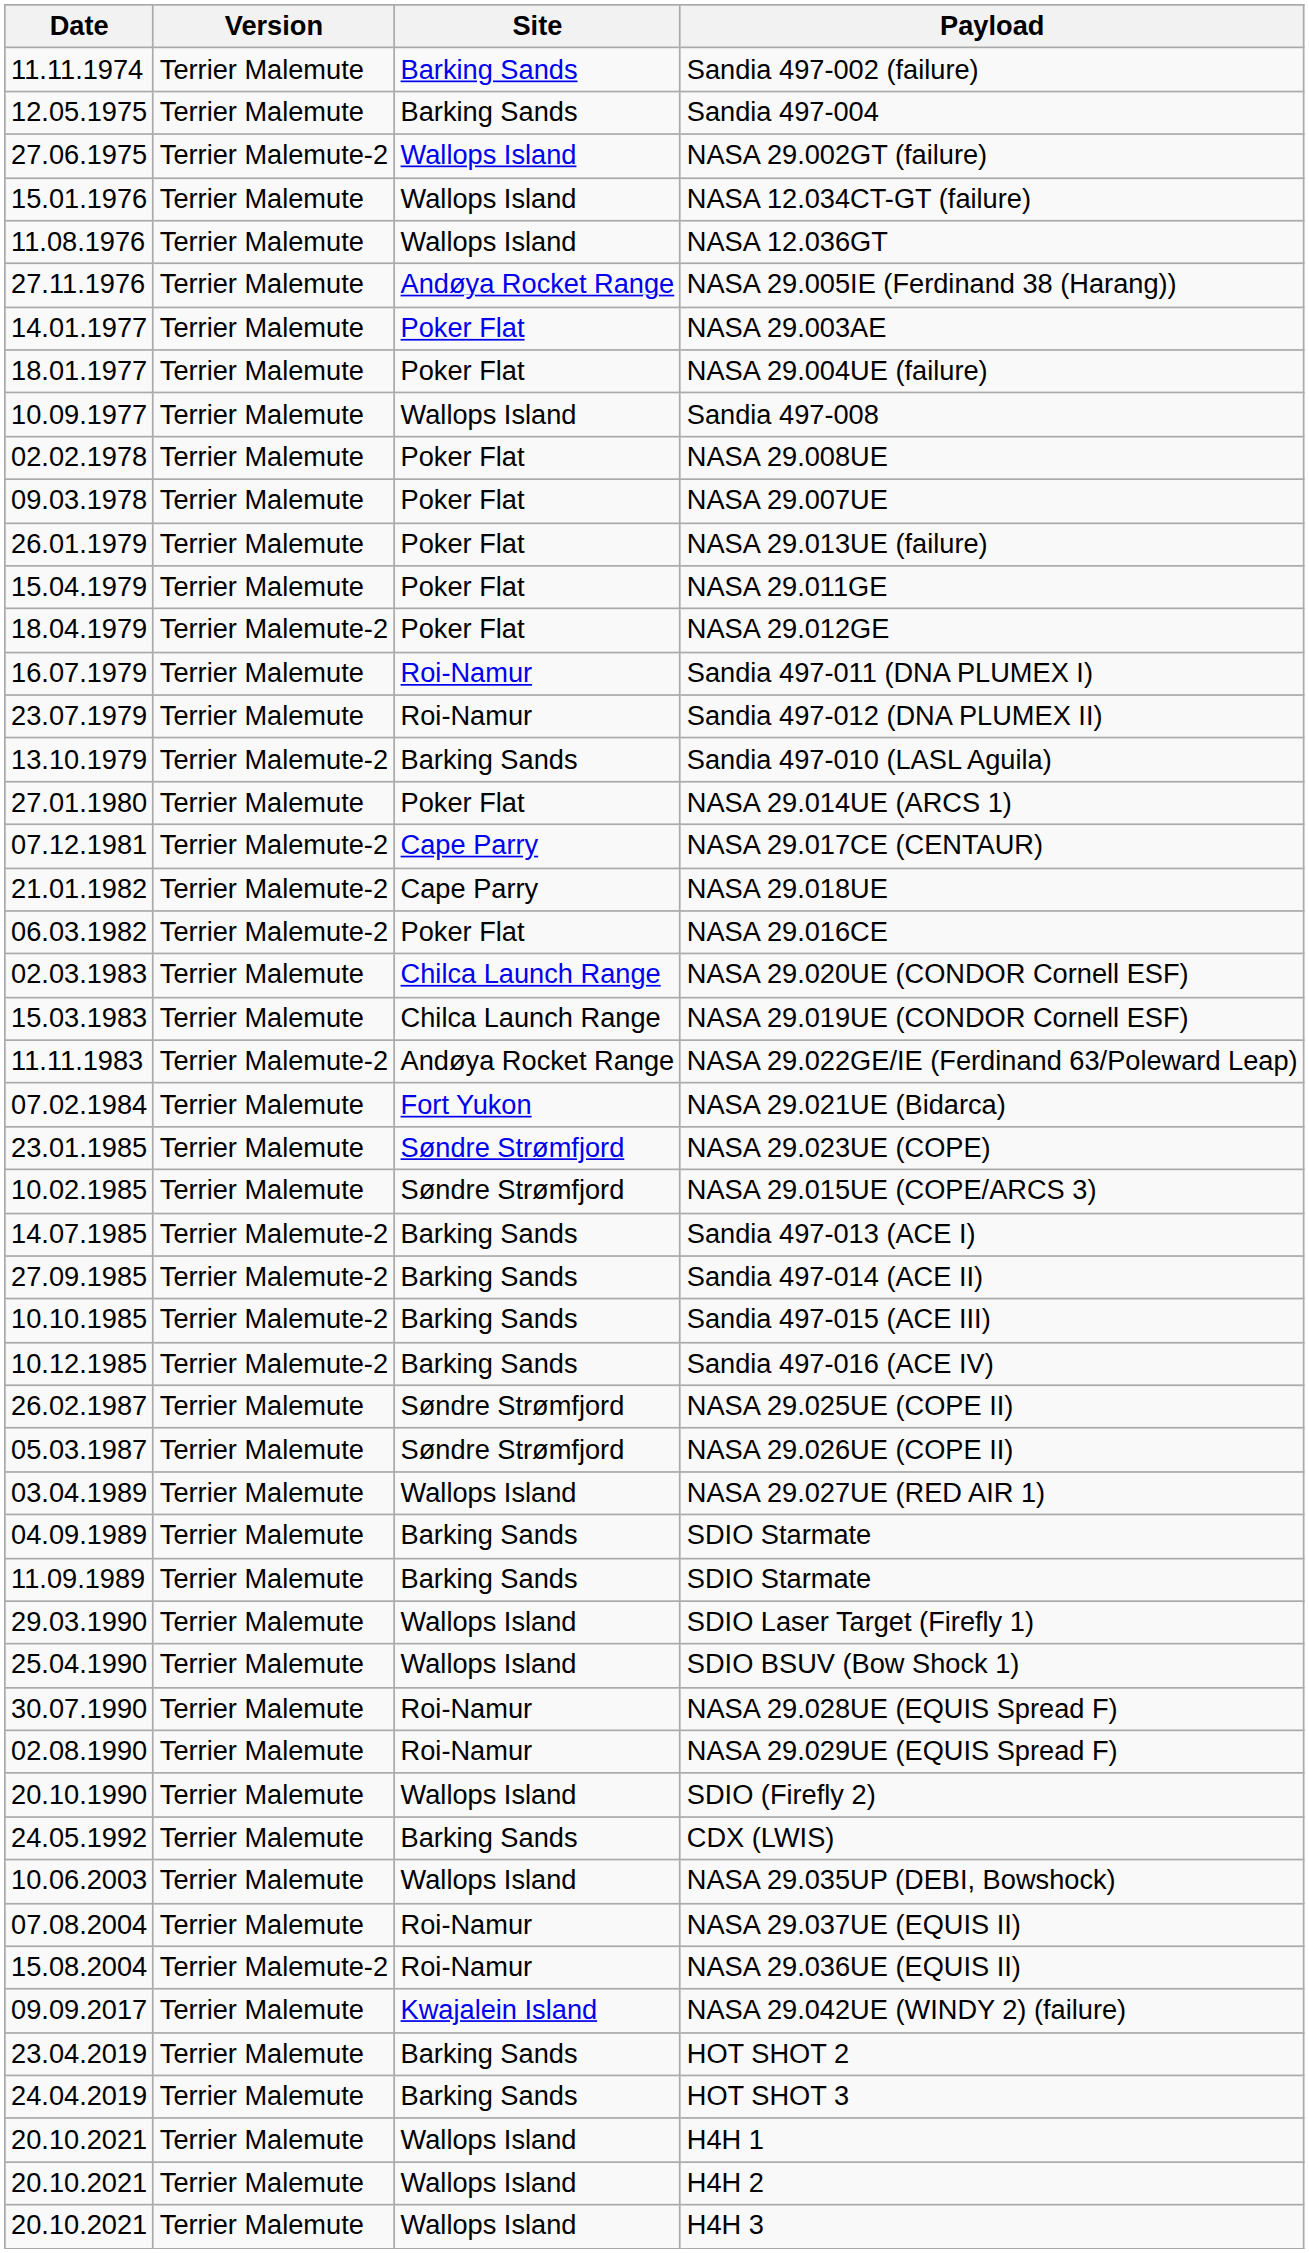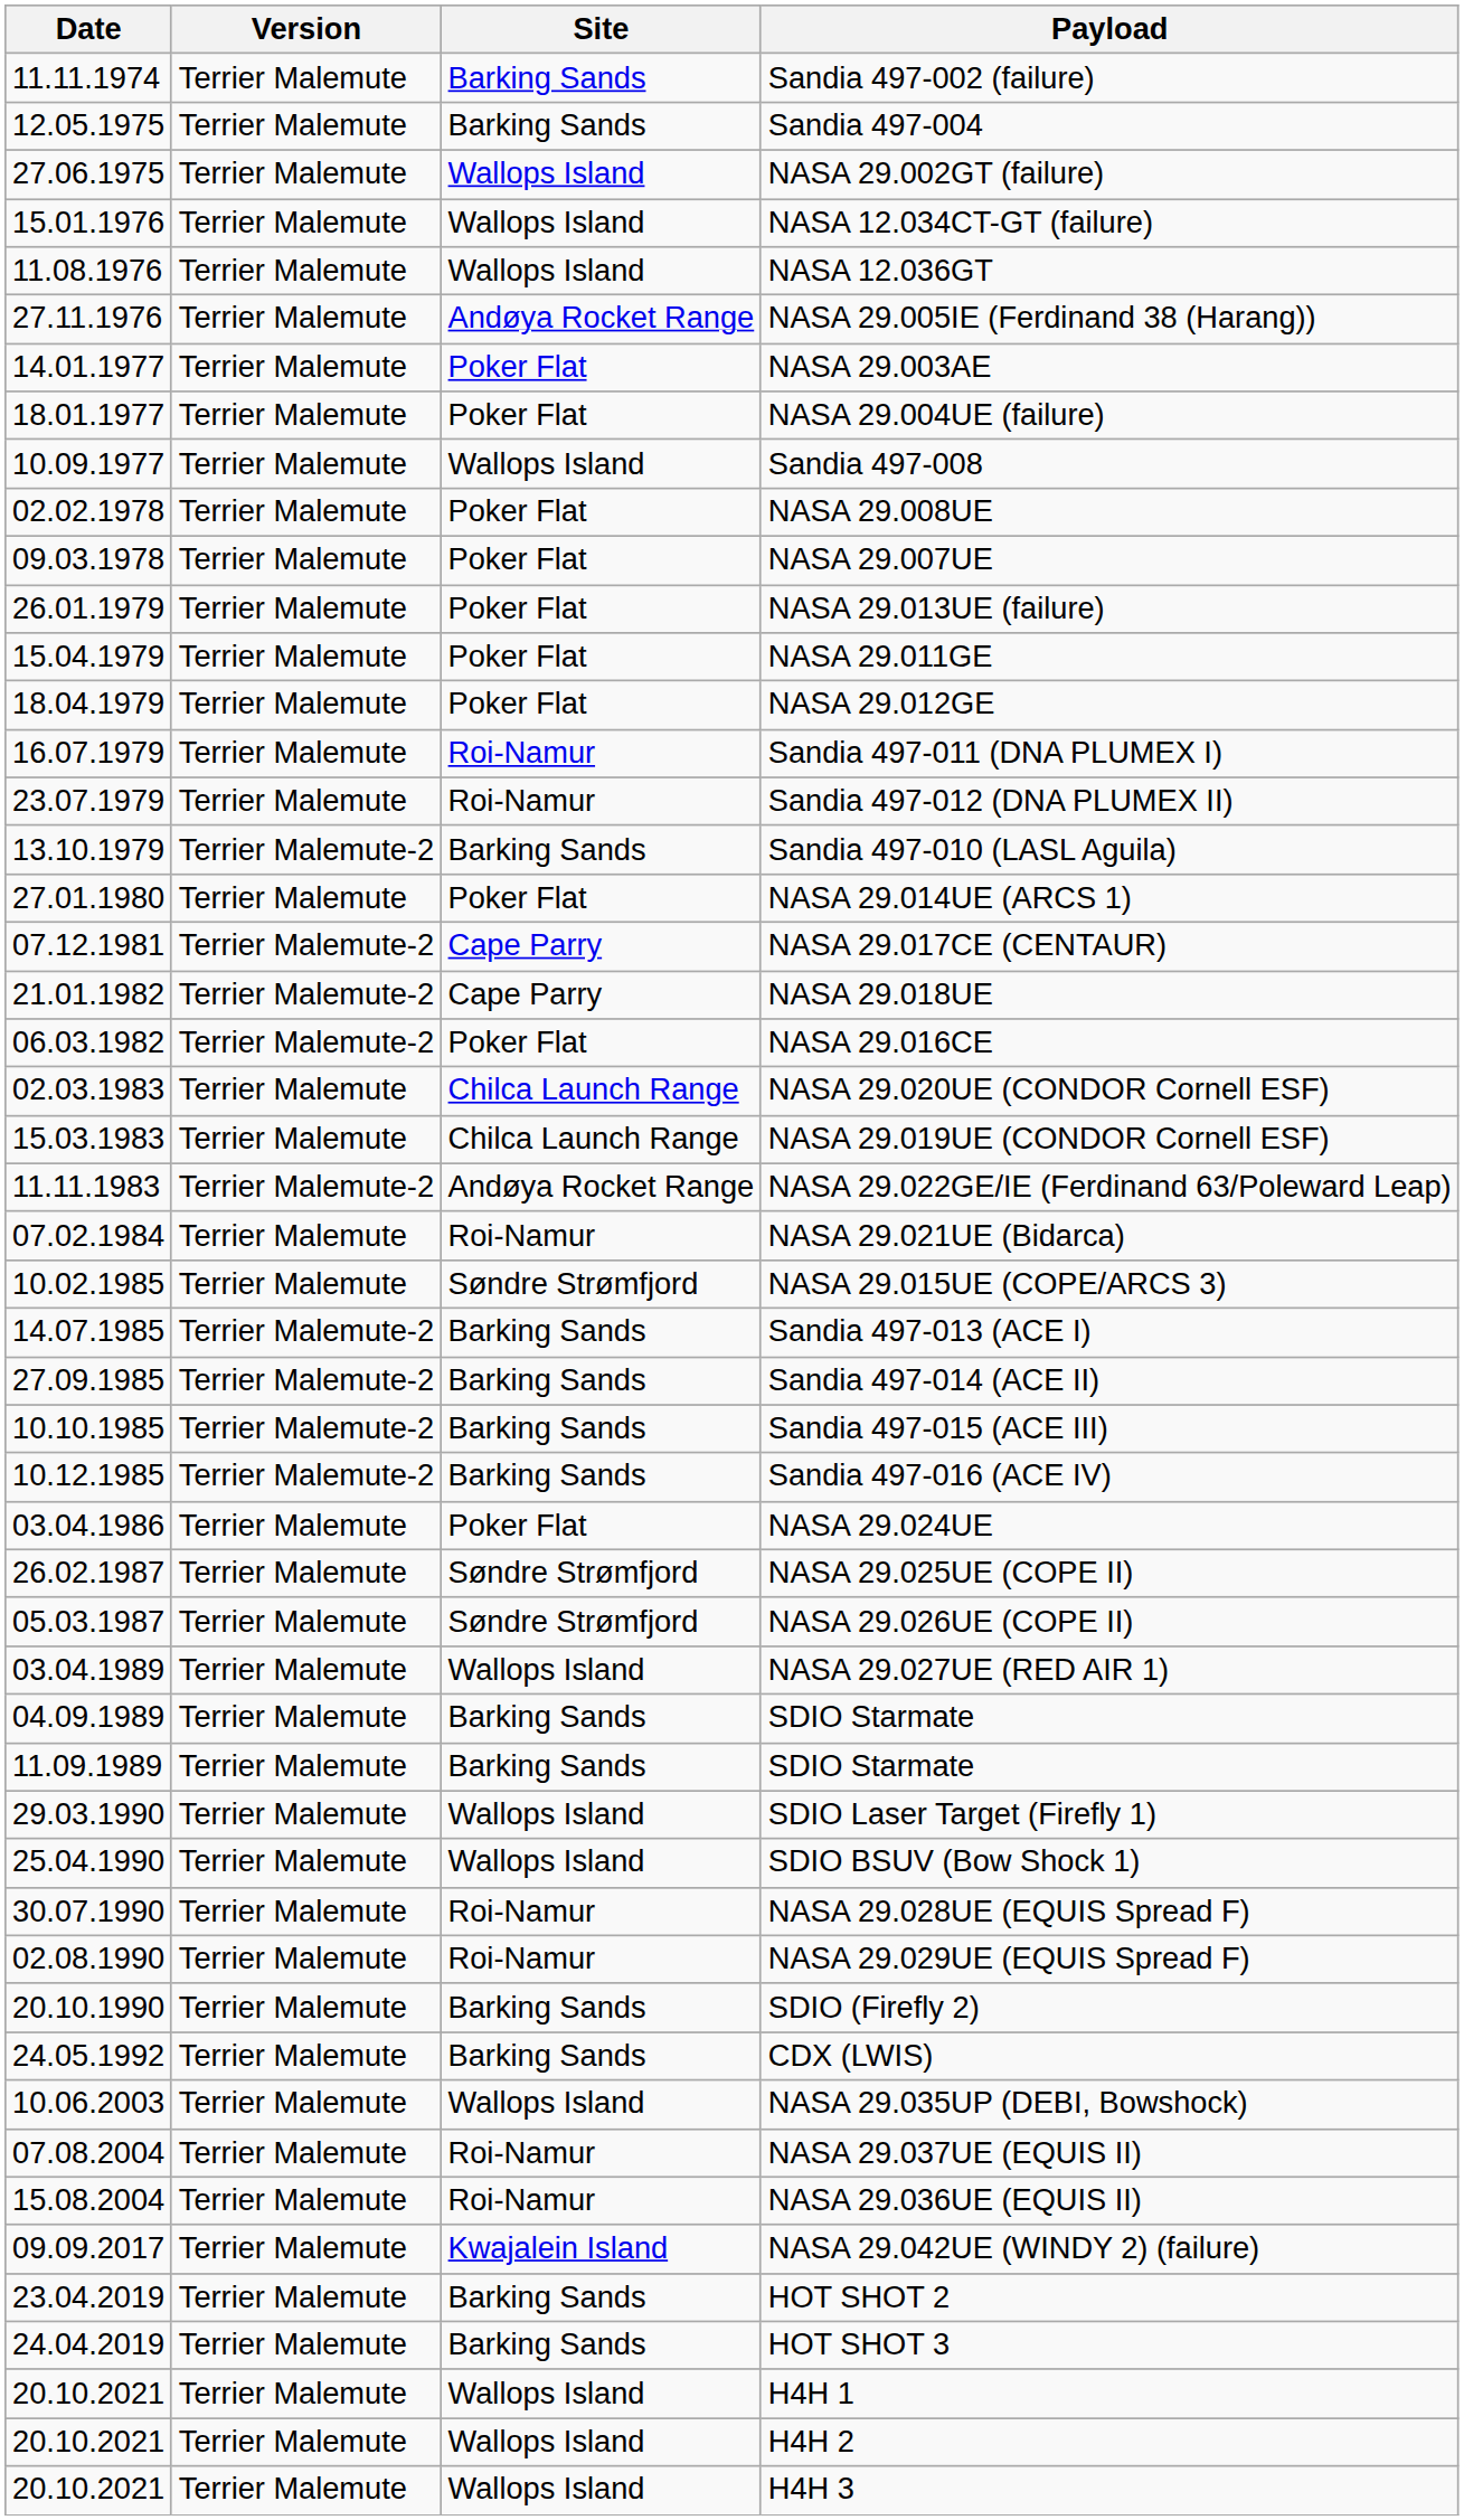NASA 29.002GT (failure) | Version: Terrier Malemute-2 -> Terrier Malemute
NASA 29.012GE | Version: Terrier Malemute-2 -> Terrier Malemute
NASA 29.021UE (Bidarca) | Site: Fort Yukon -> Roi-Namur
- row: 23.01.1985 | Terrier Malemute | Søndre Strømfjord | NASA 29.023UE (COPE)
+ row: 03.04.1986 | Terrier Malemute | Poker Flat | NASA 29.024UE
SDIO (Firefly 2) | Site: Wallops Island -> Barking Sands
NASA 29.036UE (EQUIS II) | Version: Terrier Malemute-2 -> Terrier Malemute
